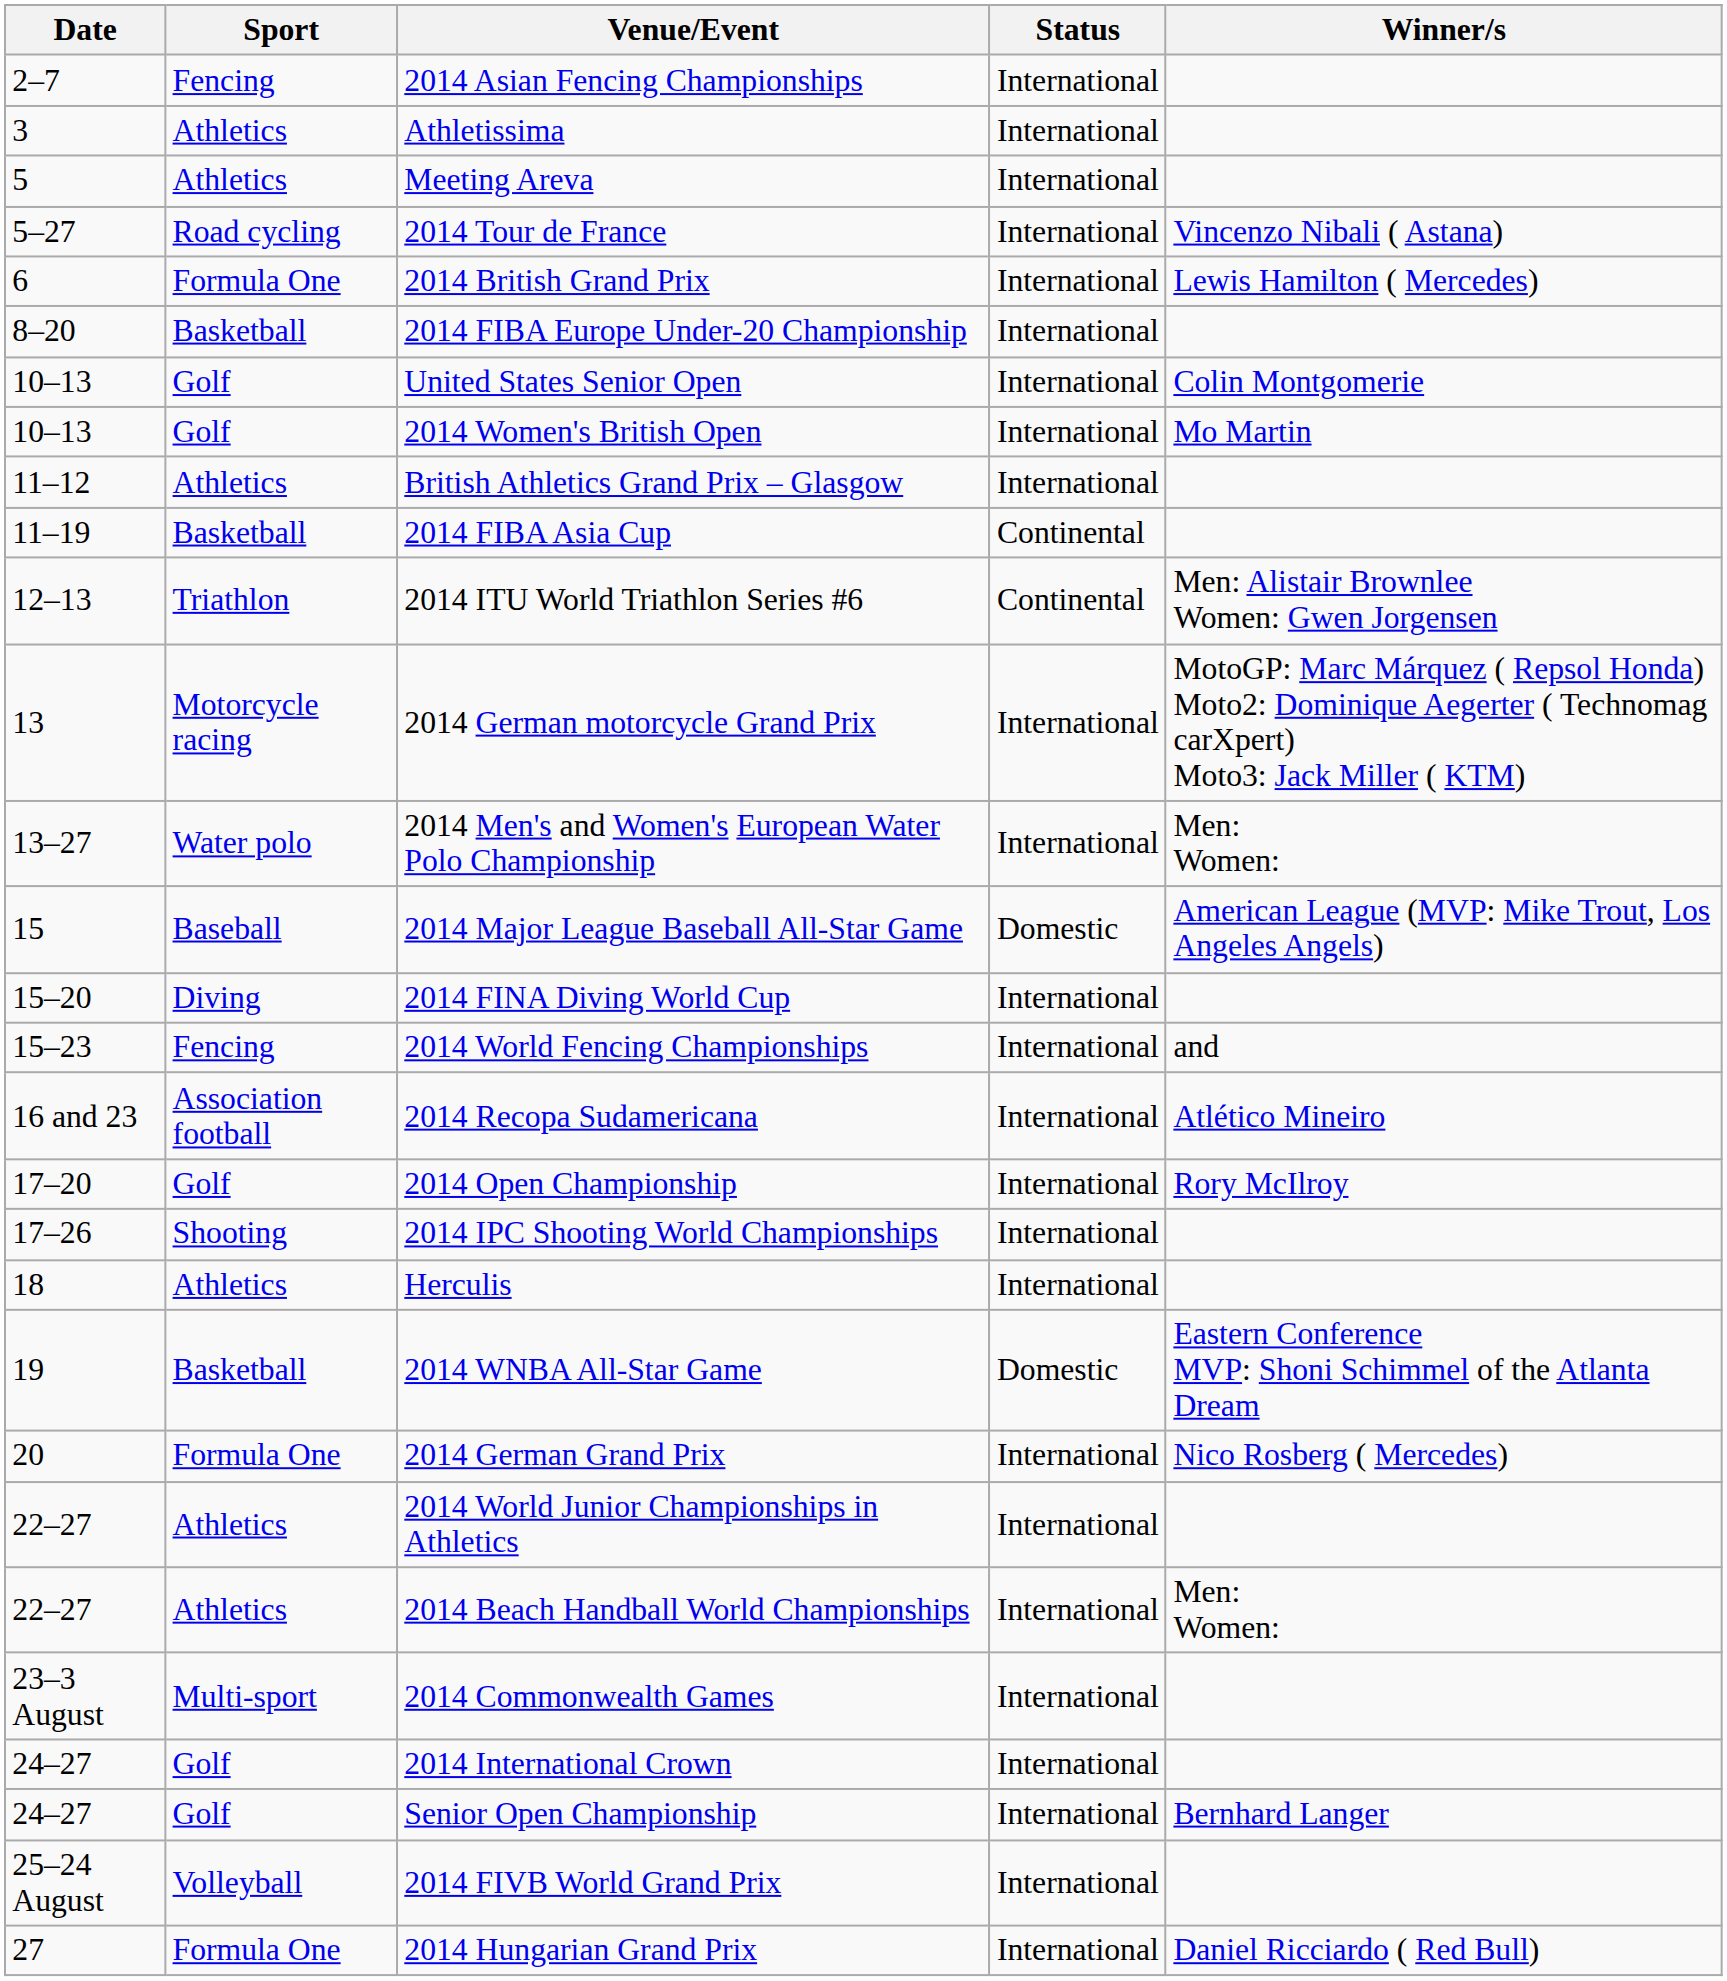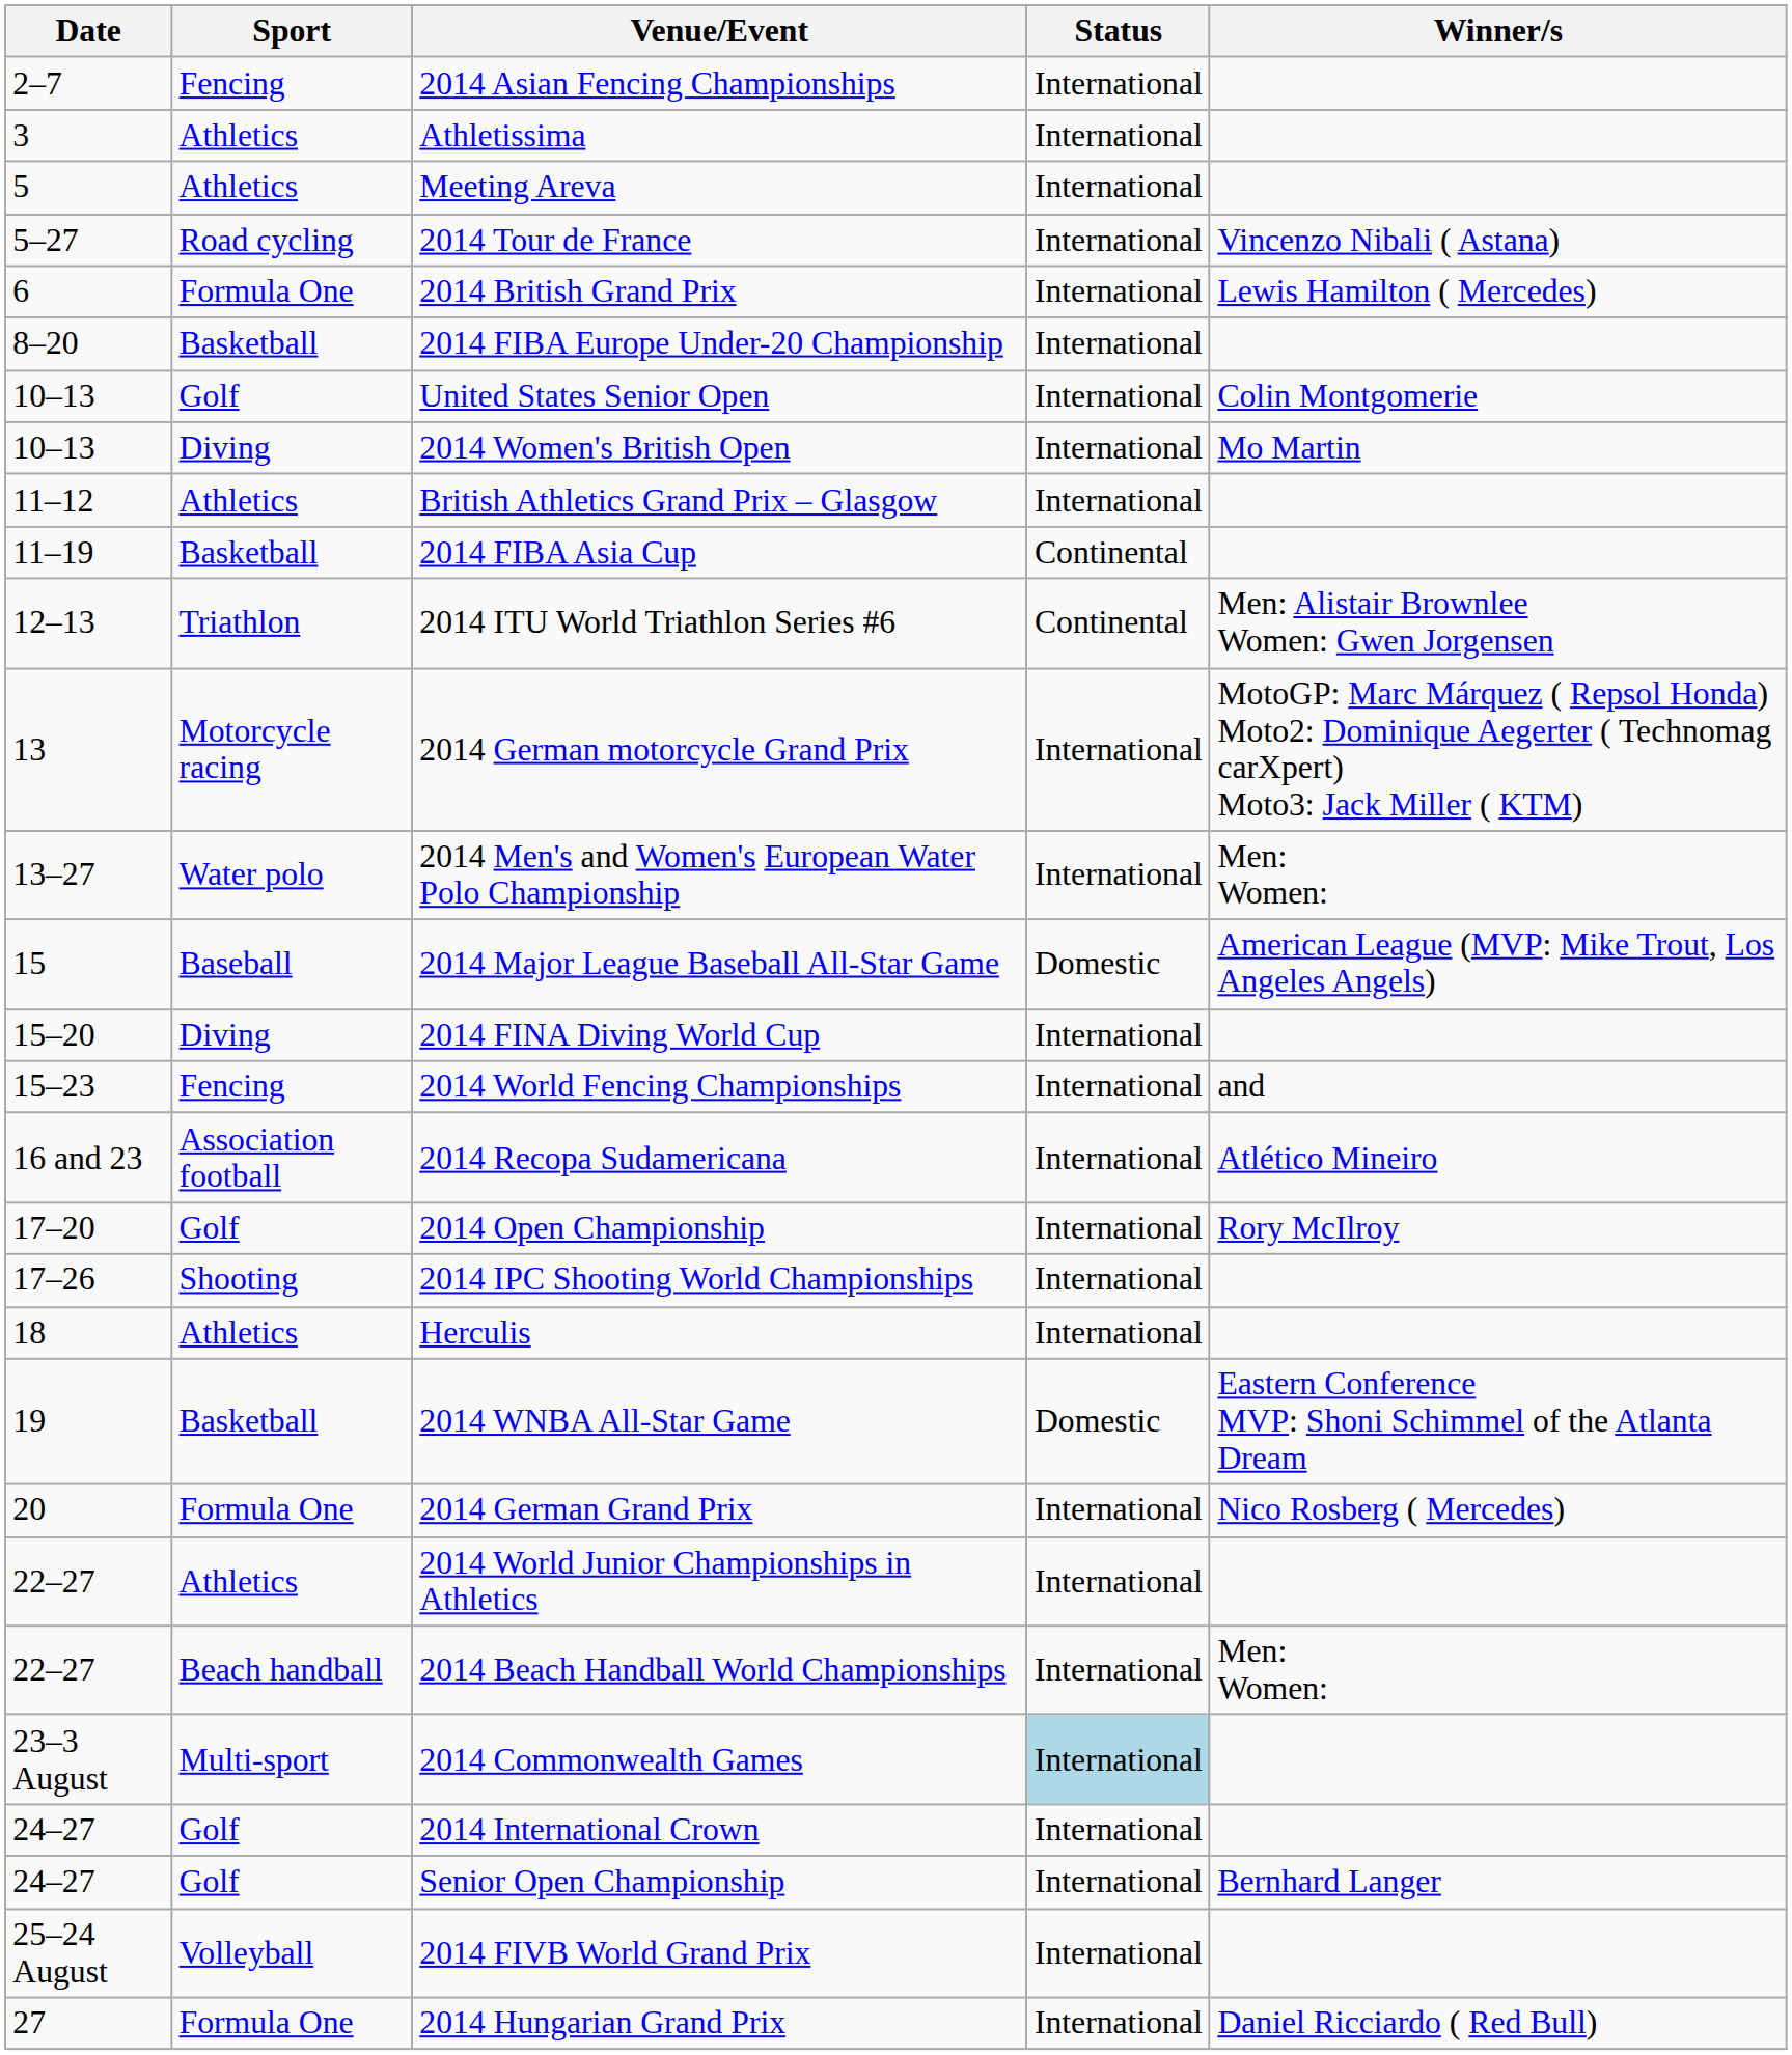2014 Women's British Open | Sport: Golf -> Diving
2014 Beach Handball World Championships | Sport: Athletics -> Beach handball
2014 Commonwealth Games | Status: no background -> lightblue background
